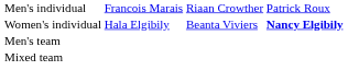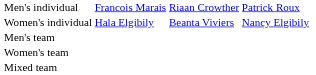Women's individual | column 4: bold -> normal
+ row: Women's team
